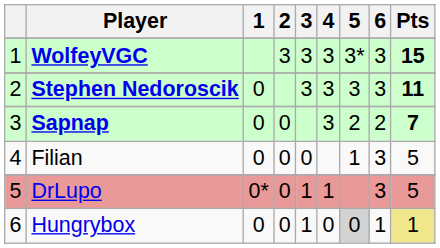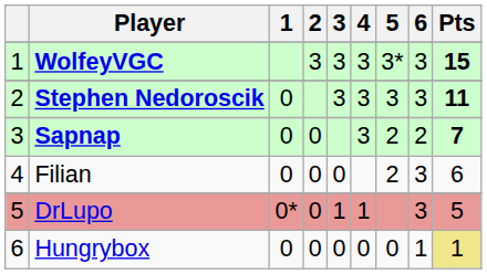Filian | 5: 1 -> 2
Filian | Pts: 5 -> 6
Hungrybox | 3: 1 -> 0
Hungrybox | 5: lightgrey background -> no background
